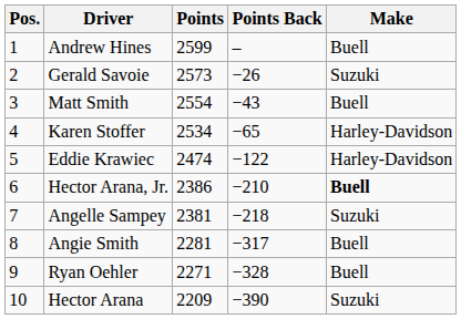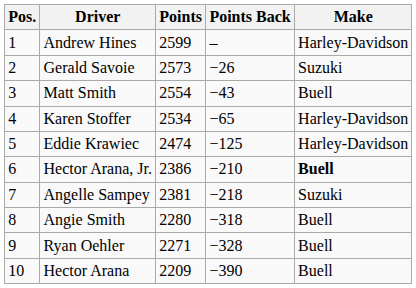Andrew Hines | Make: Buell -> Harley-Davidson
Eddie Krawiec | Points Back: −122 -> −125
Angie Smith | Points: 2281 -> 2280
Angie Smith | Points Back: −317 -> −318
Hector Arana | Make: Suzuki -> Buell
